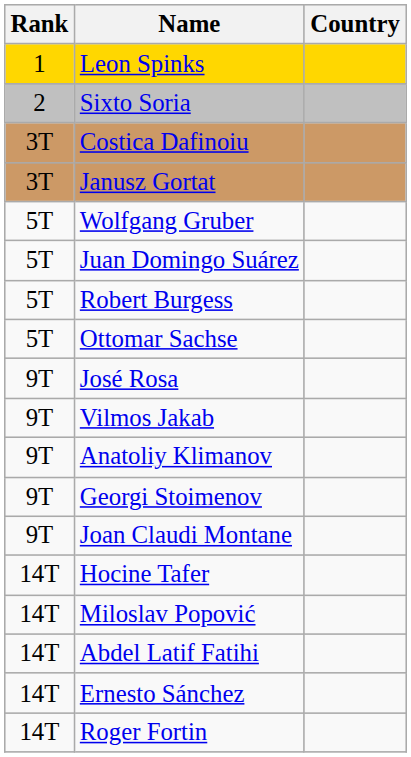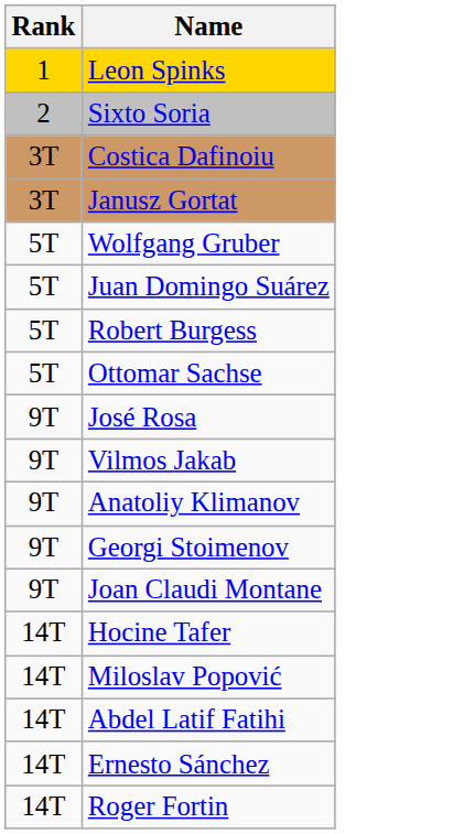- column: Country
